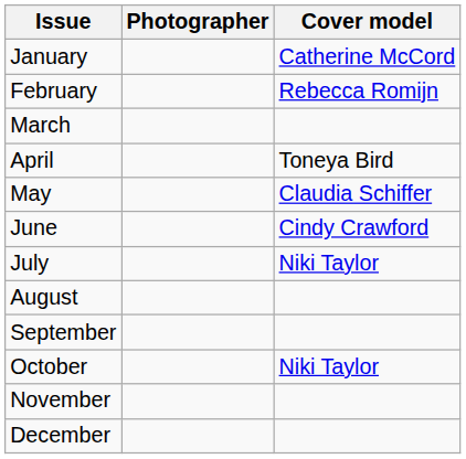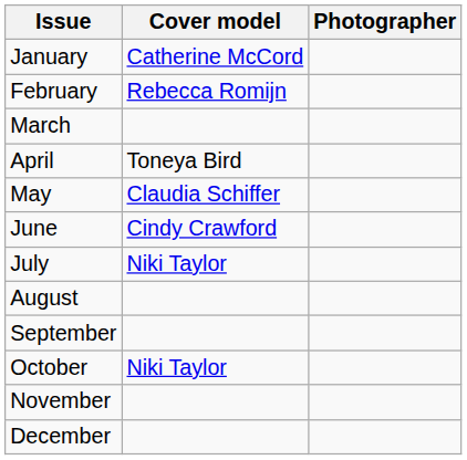columns swapped: Cover model <-> Photographer
